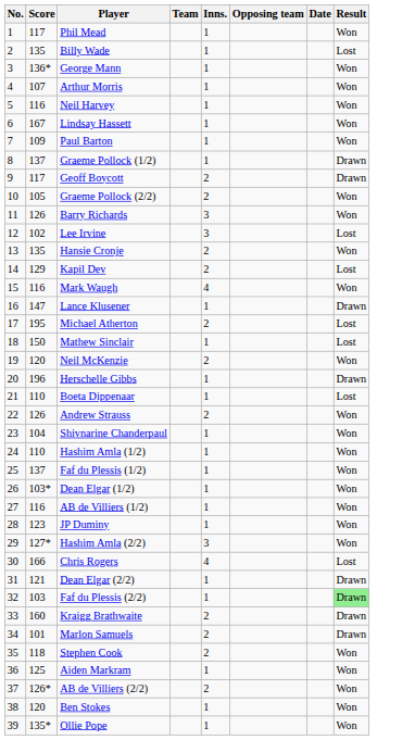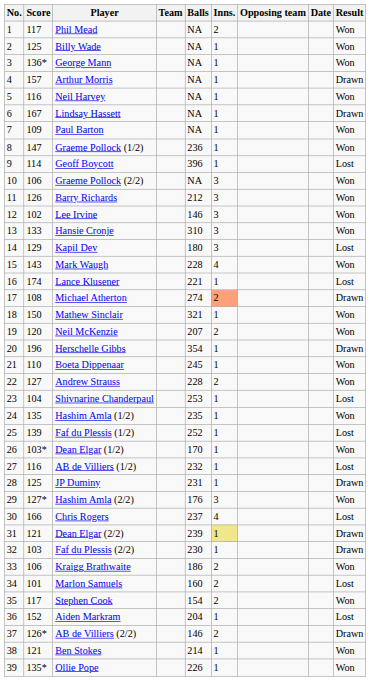+ column: Balls | NA | NA | NA | NA | NA | NA | NA | 236 | 396 | NA | 212 | 146 | 310 | 180 | 228 | 221 | 274 | 321 | 207 | 354 | 245 | 228 | 253 | 235 | 252 | 170 | 232 | 231 | 176 | 237 | 239 | 230 | 186 | 160 | 154 | 204 | 146 | 214 | 226
Phil Mead | Inns.: 1 -> 2
Billy Wade | Score: 135 -> 125
Billy Wade | Result: Lost -> Won
Arthur Morris | Score: 107 -> 157
Arthur Morris | Result: Won -> Drawn
Lindsay Hassett | Result: Won -> Drawn
Graeme Pollock (1/2) | Score: 137 -> 147
Graeme Pollock (1/2) | Result: Drawn -> Won
Geoff Boycott | Score: 117 -> 114
Geoff Boycott | Inns.: 2 -> 1
Geoff Boycott | Result: Drawn -> Lost
Graeme Pollock (2/2) | Score: 105 -> 106
Graeme Pollock (2/2) | Inns.: 2 -> 3
Lee Irvine | Result: Lost -> Won
Hansie Cronje | Score: 135 -> 133
Hansie Cronje | Inns.: 2 -> 3
Kapil Dev | Inns.: 2 -> 3
Mark Waugh | Score: 116 -> 143
Lance Klusener | Score: 147 -> 174
Lance Klusener | Result: Drawn -> Lost
Michael Atherton | Score: 195 -> 108
Michael Atherton | Inns.: no background -> lightsalmon background
Michael Atherton | Result: Lost -> Drawn
Mathew Sinclair | Result: Lost -> Won
Boeta Dippenaar | Result: Lost -> Won
Andrew Strauss | Score: 126 -> 127
Shivnarine Chanderpaul | Result: Won -> Lost
Hashim Amla (1/2) | Score: 110 -> 135
Faf du Plessis (1/2) | Score: 137 -> 139
Faf du Plessis (1/2) | Result: Won -> Lost
AB de Villiers (1/2) | Result: Won -> Lost
JP Duminy | Score: 123 -> 125
JP Duminy | Result: Won -> Drawn
Dean Elgar (2/2) | Inns.: no background -> khaki background
Faf du Plessis (2/2) | Result: lightgreen background -> no background
Kraigg Brathwaite | Score: 160 -> 106
Kraigg Brathwaite | Result: Drawn -> Won
Marlon Samuels | Result: Drawn -> Lost
Stephen Cook | Score: 118 -> 117
Aiden Markram | Score: 125 -> 152
Aiden Markram | Result: Won -> Lost
AB de Villiers (2/2) | Result: Won -> Drawn
Ben Stokes | Score: 120 -> 121
